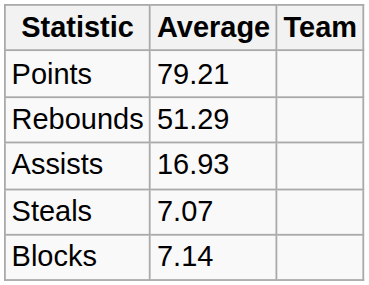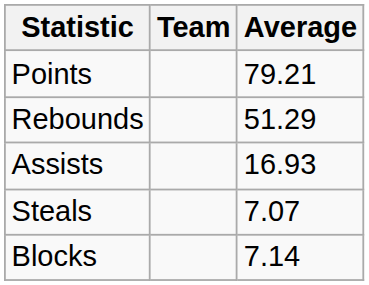columns swapped: Team <-> Average
